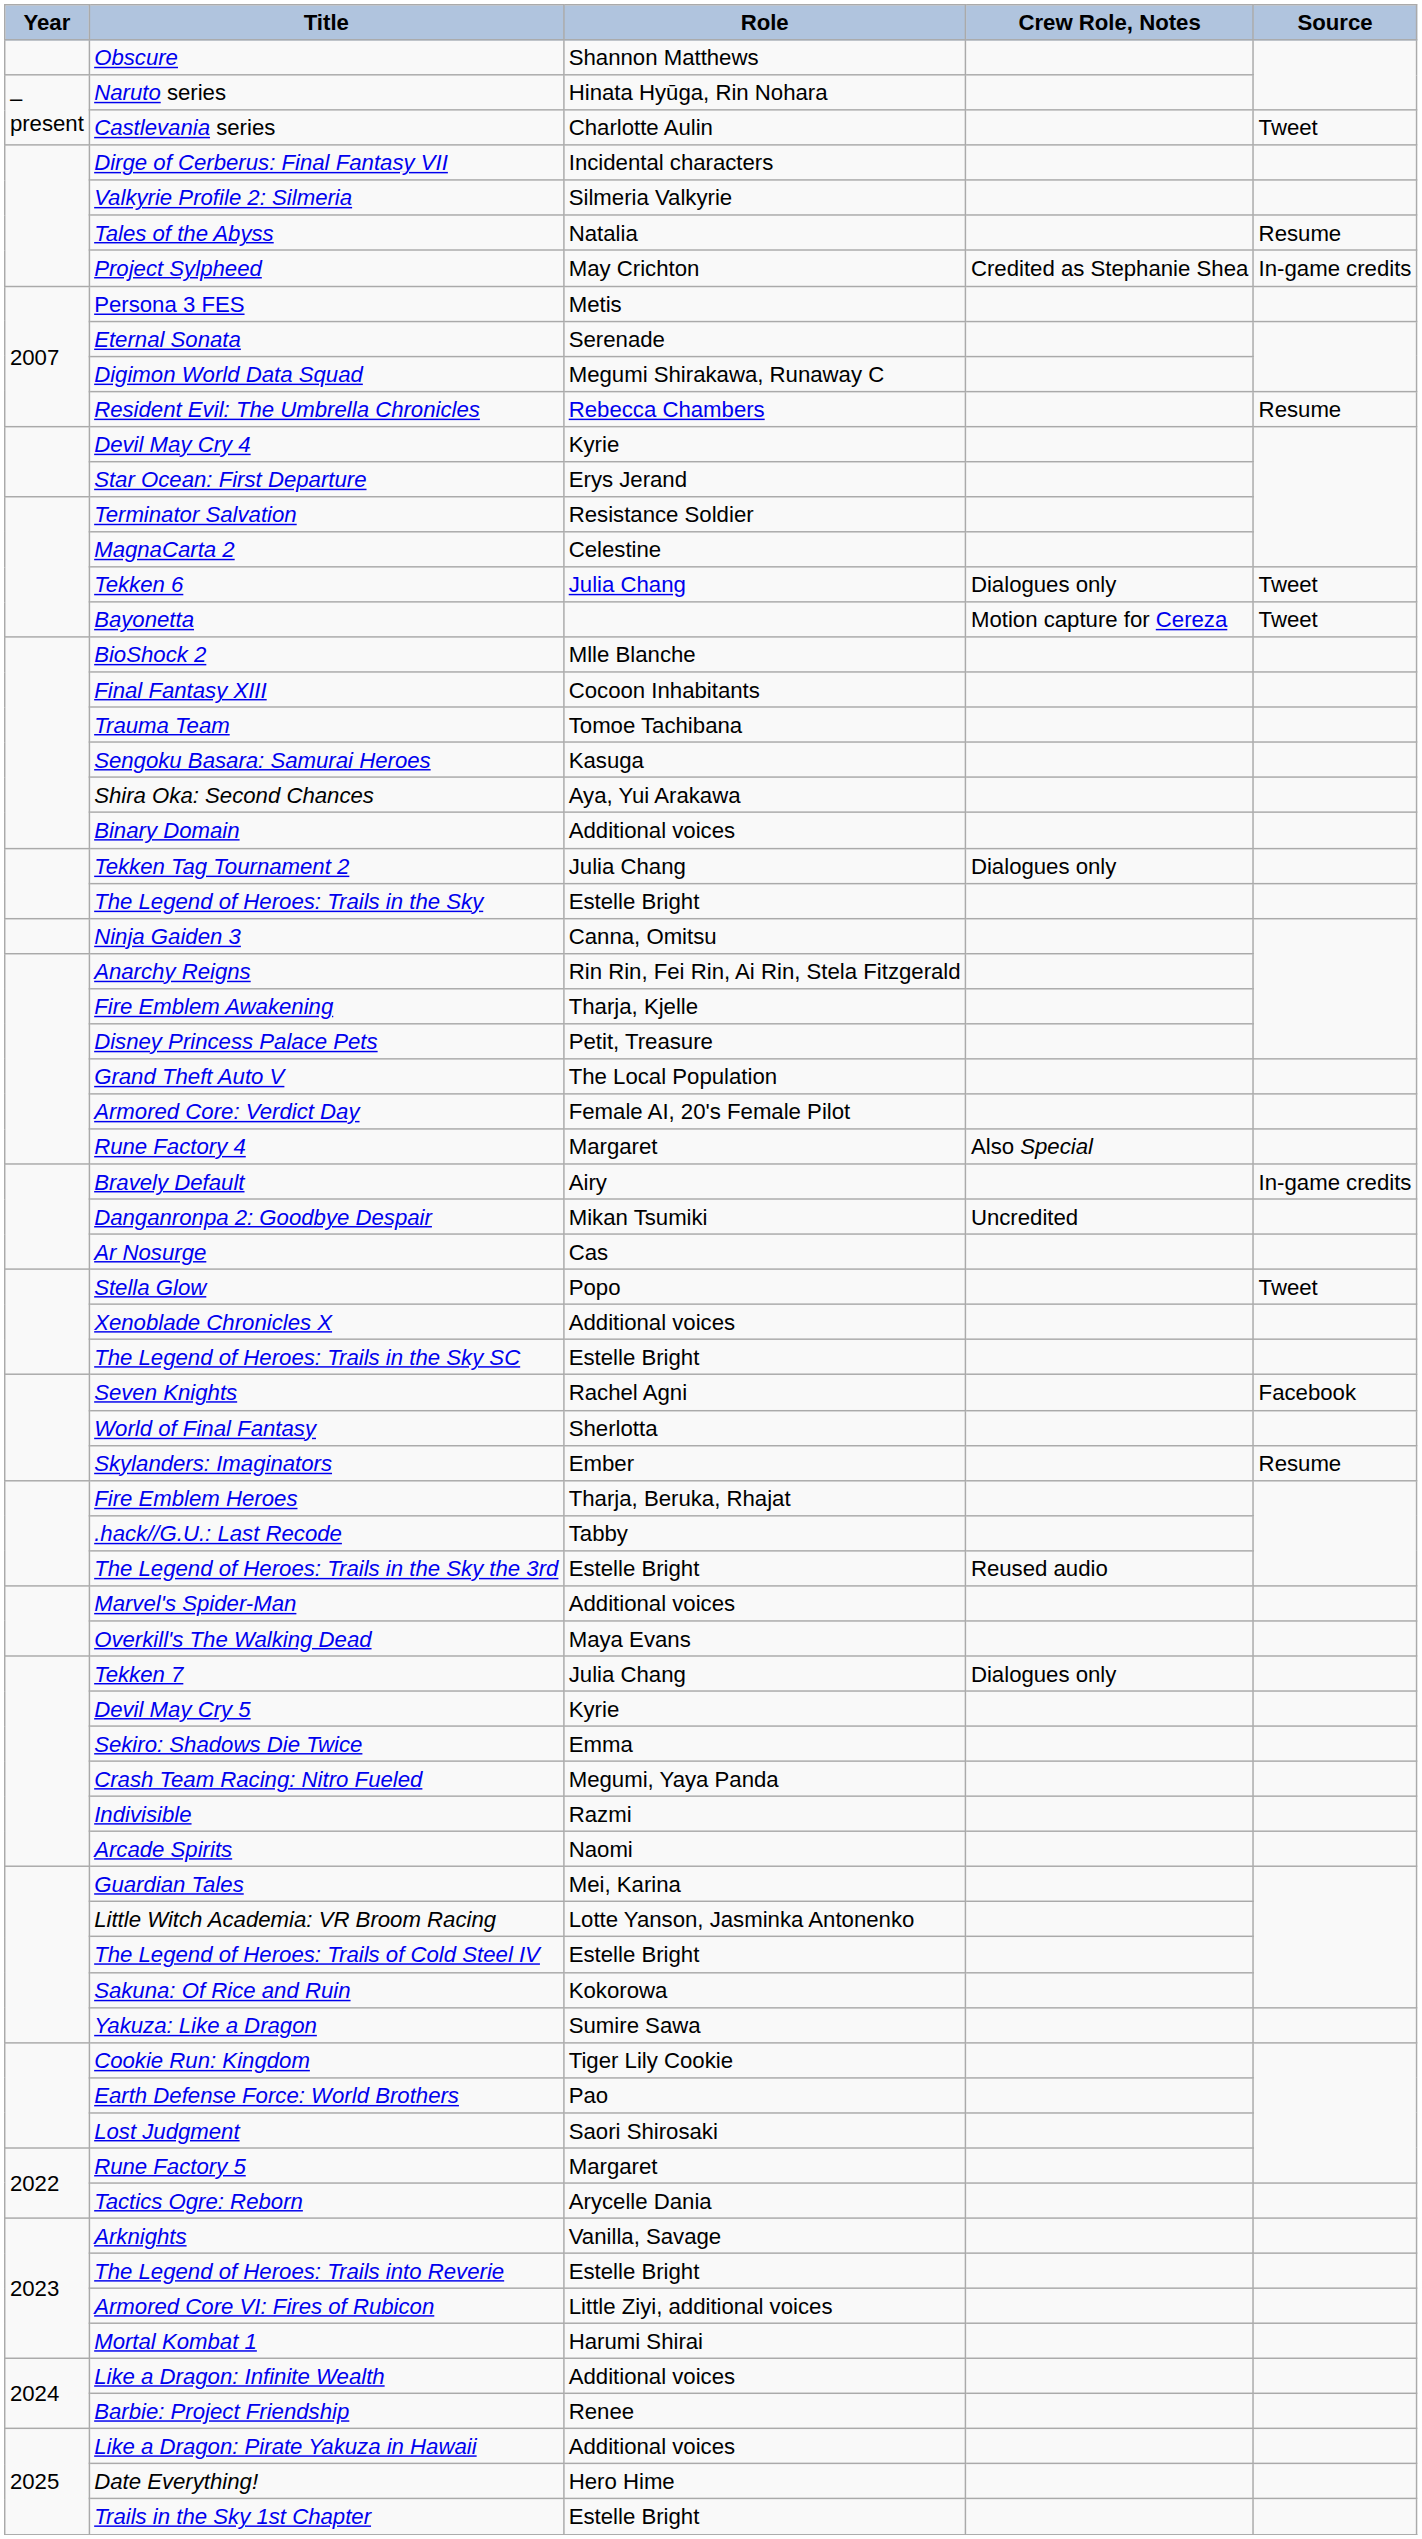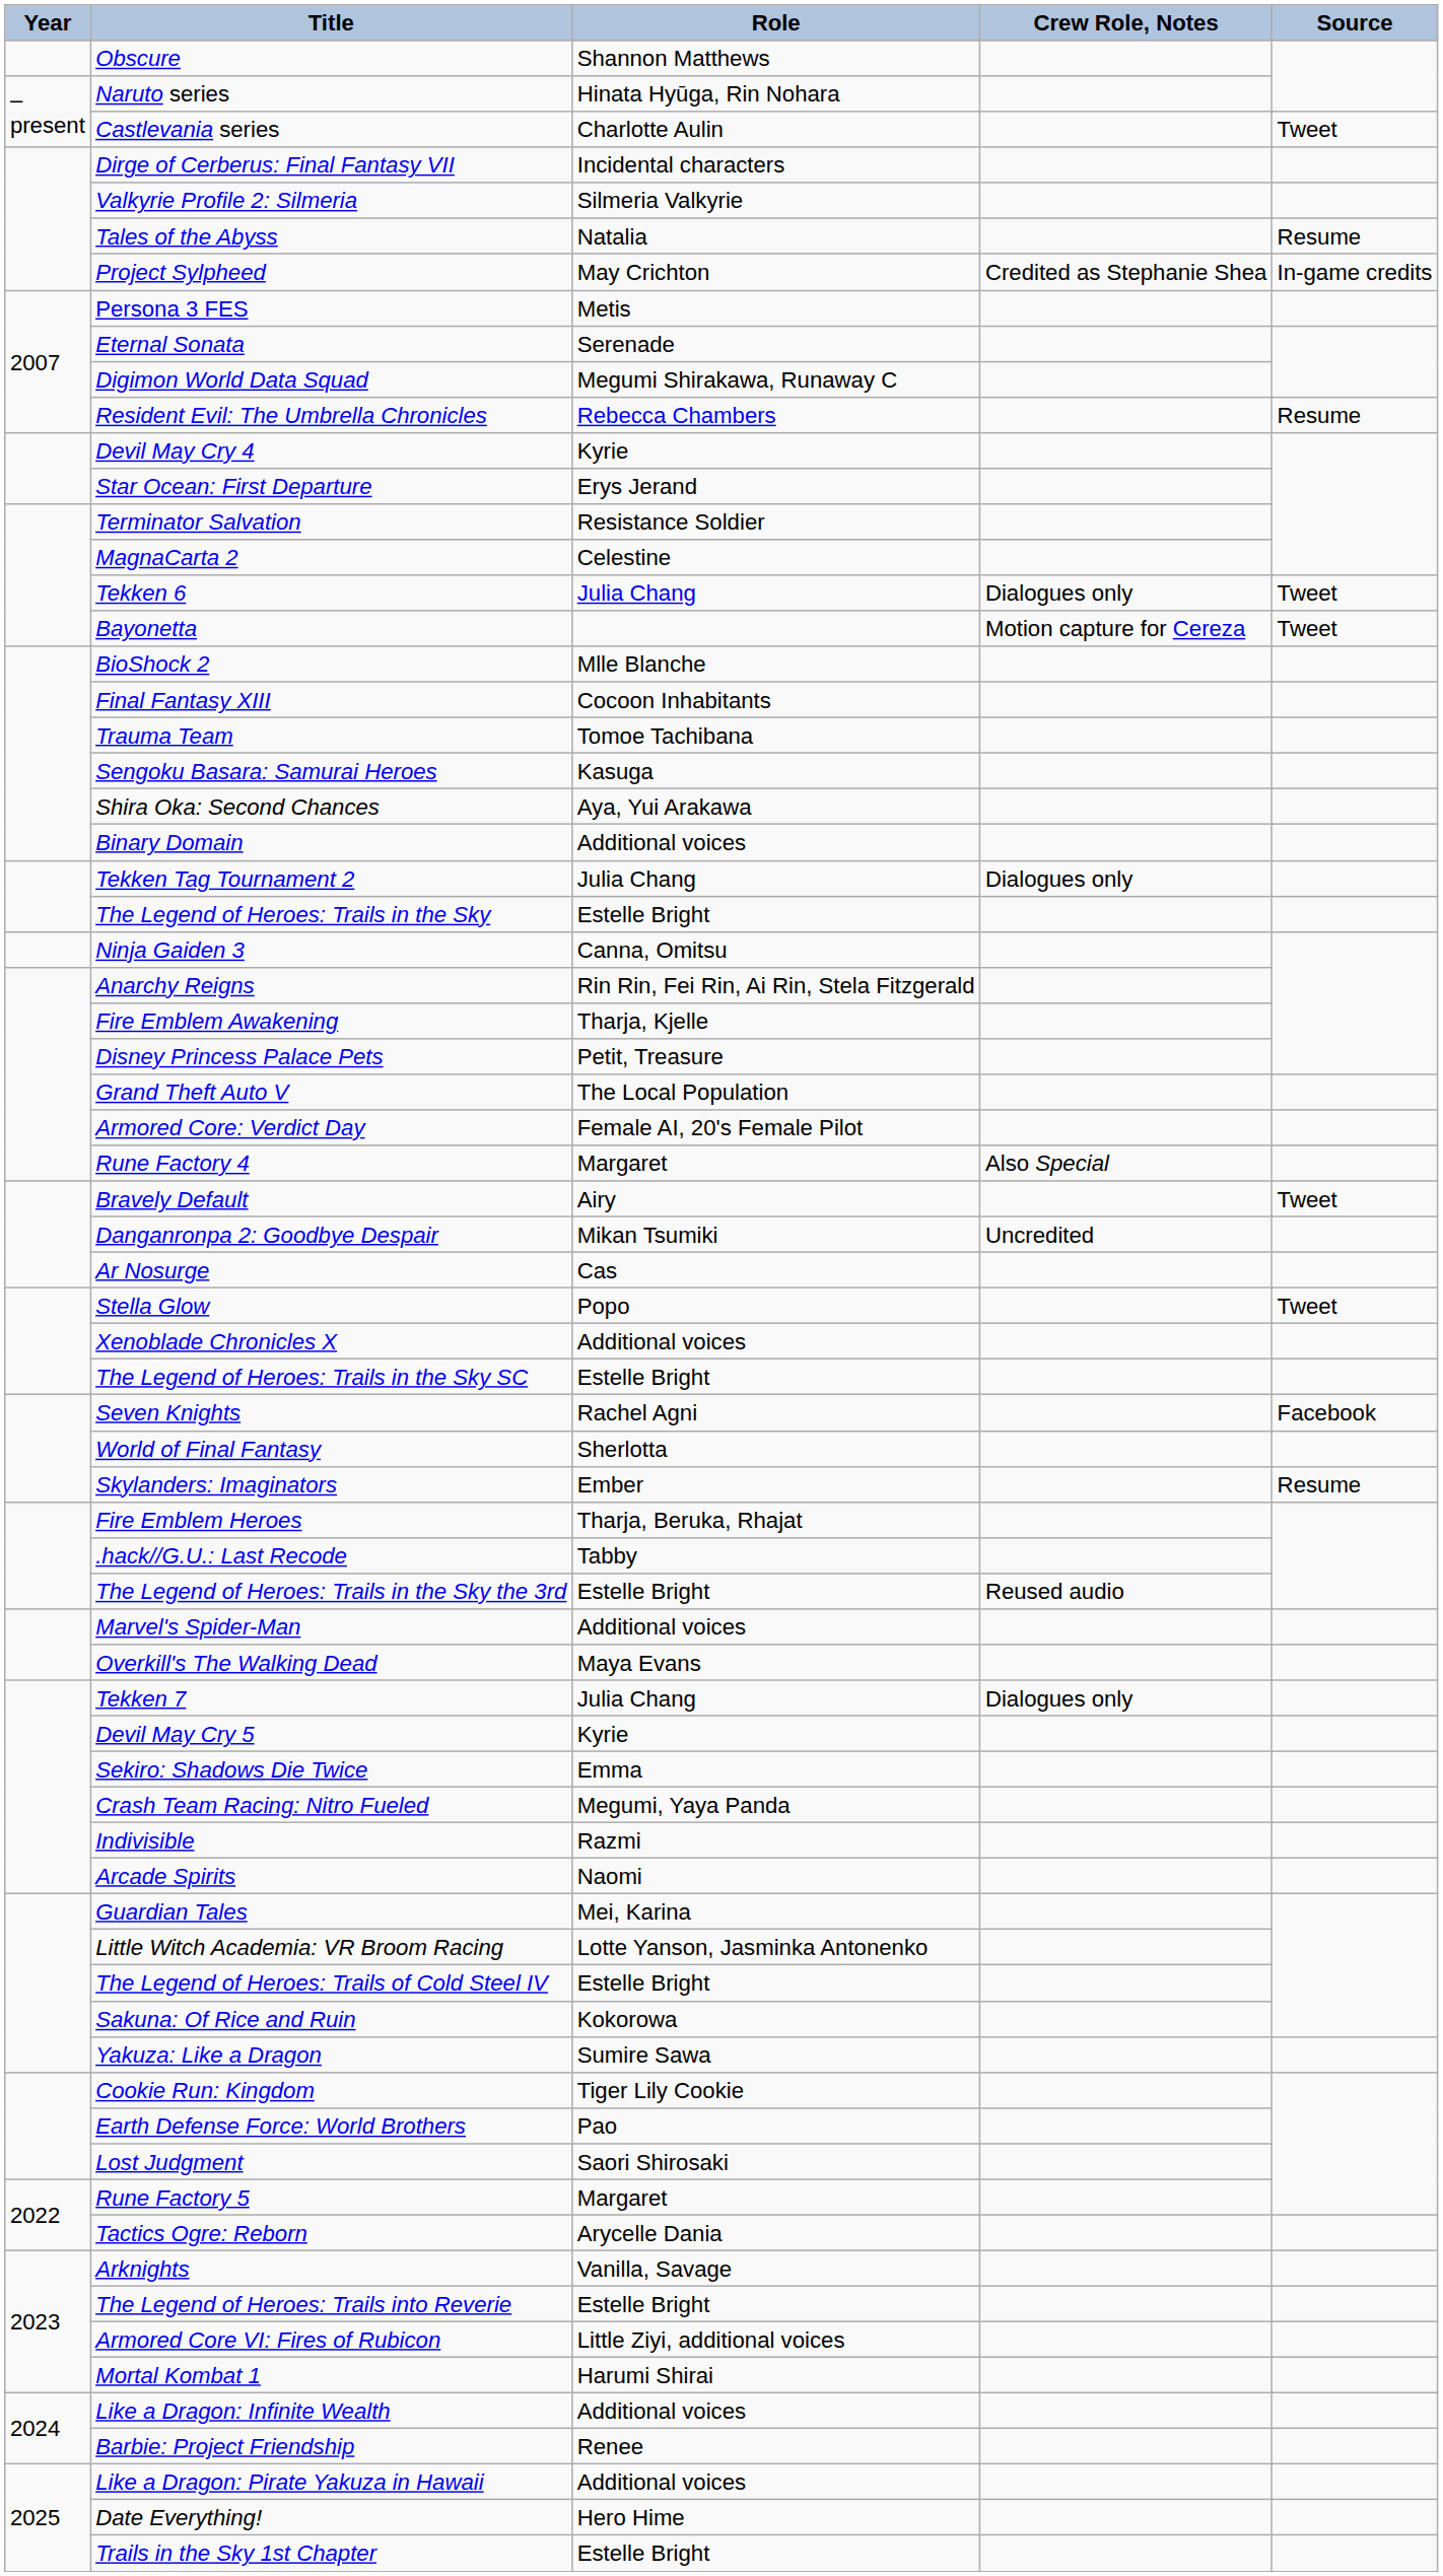Bravely Default | Source: In-game credits -> Tweet
